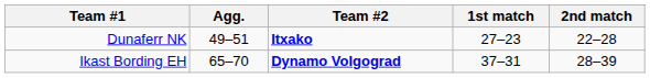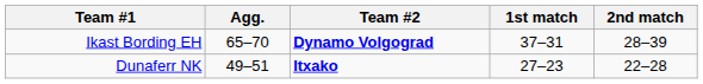rows swapped: Ikast Bording EH <-> Dunaferr NK
